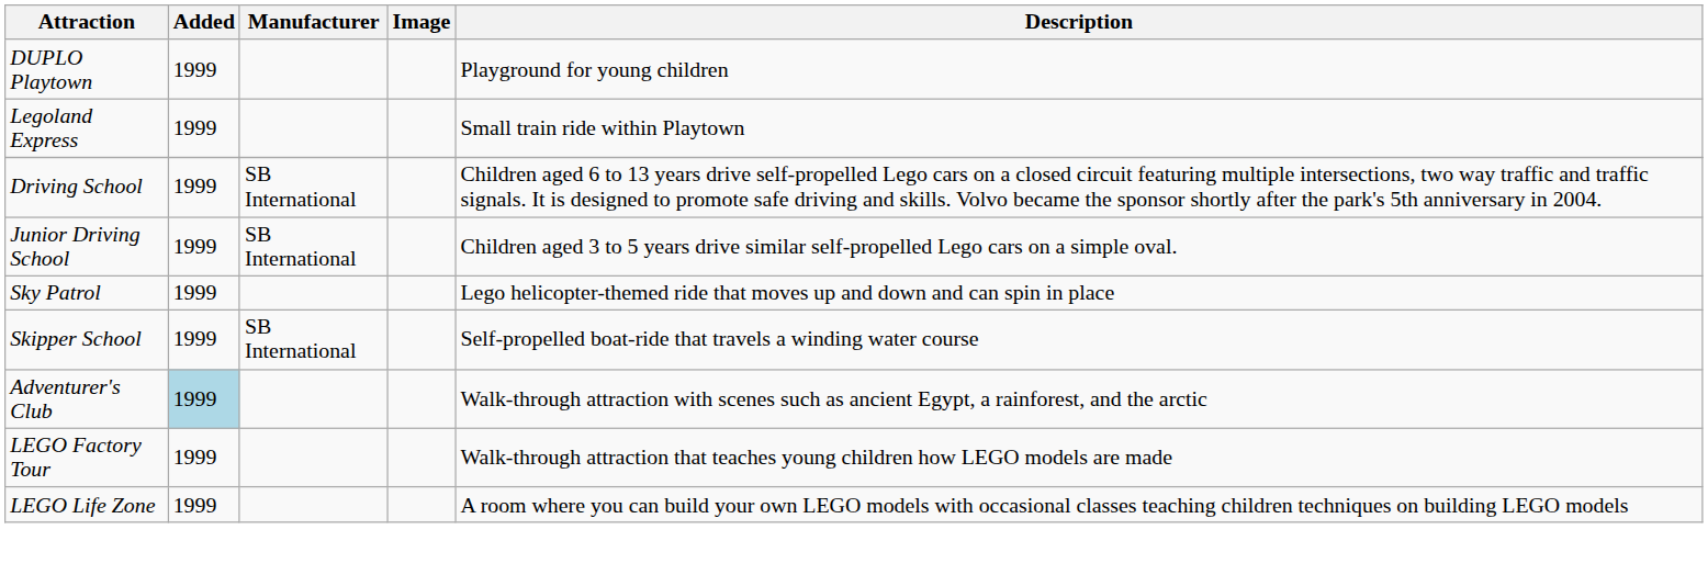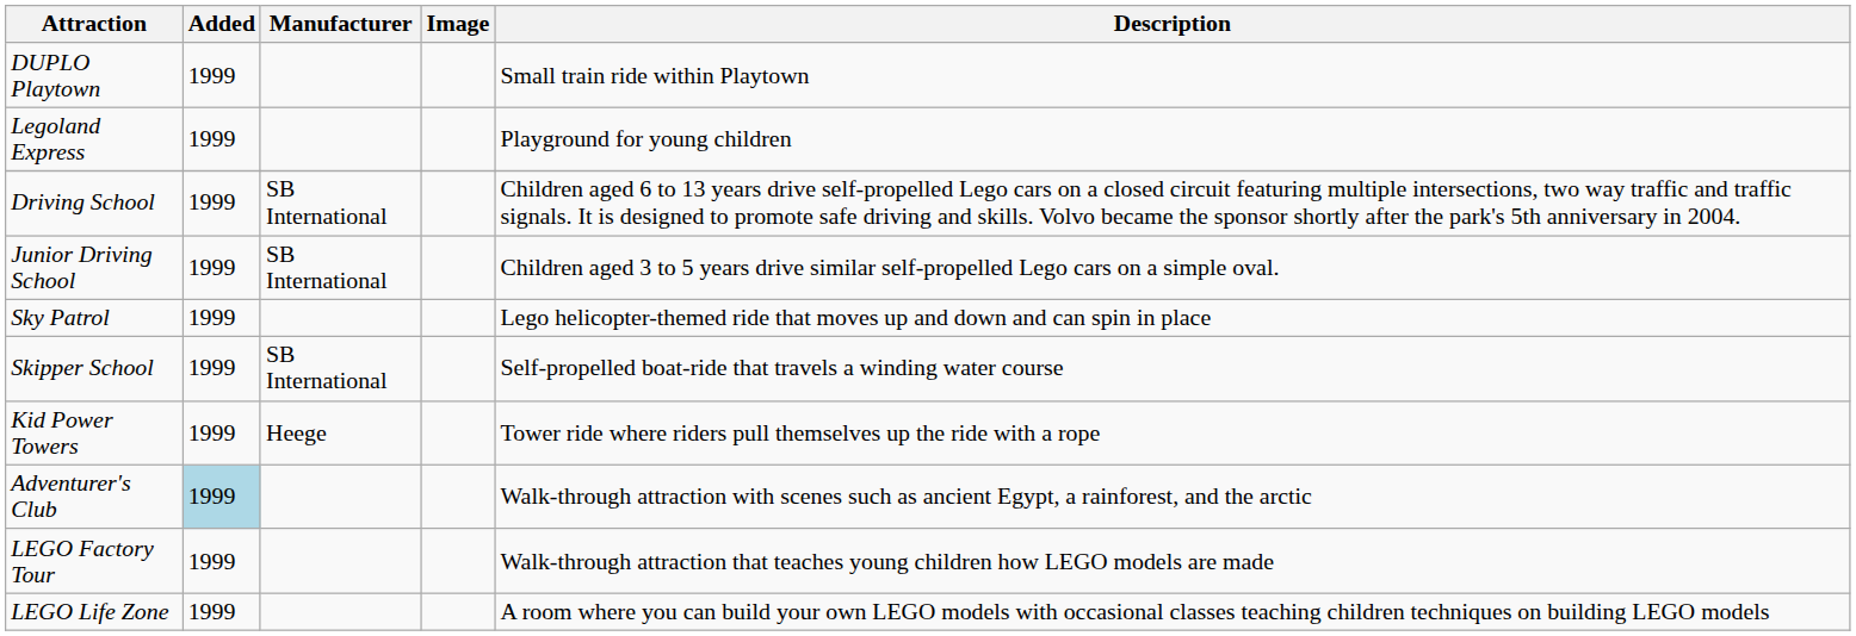DUPLO Playtown | Description: Playground for young children -> Small train ride within Playtown
Legoland Express | Description: Small train ride within Playtown -> Playground for young children
+ row: Kid Power Towers | 1999 | Heege | Tower ride where riders pull themselves up the ride with a rope
